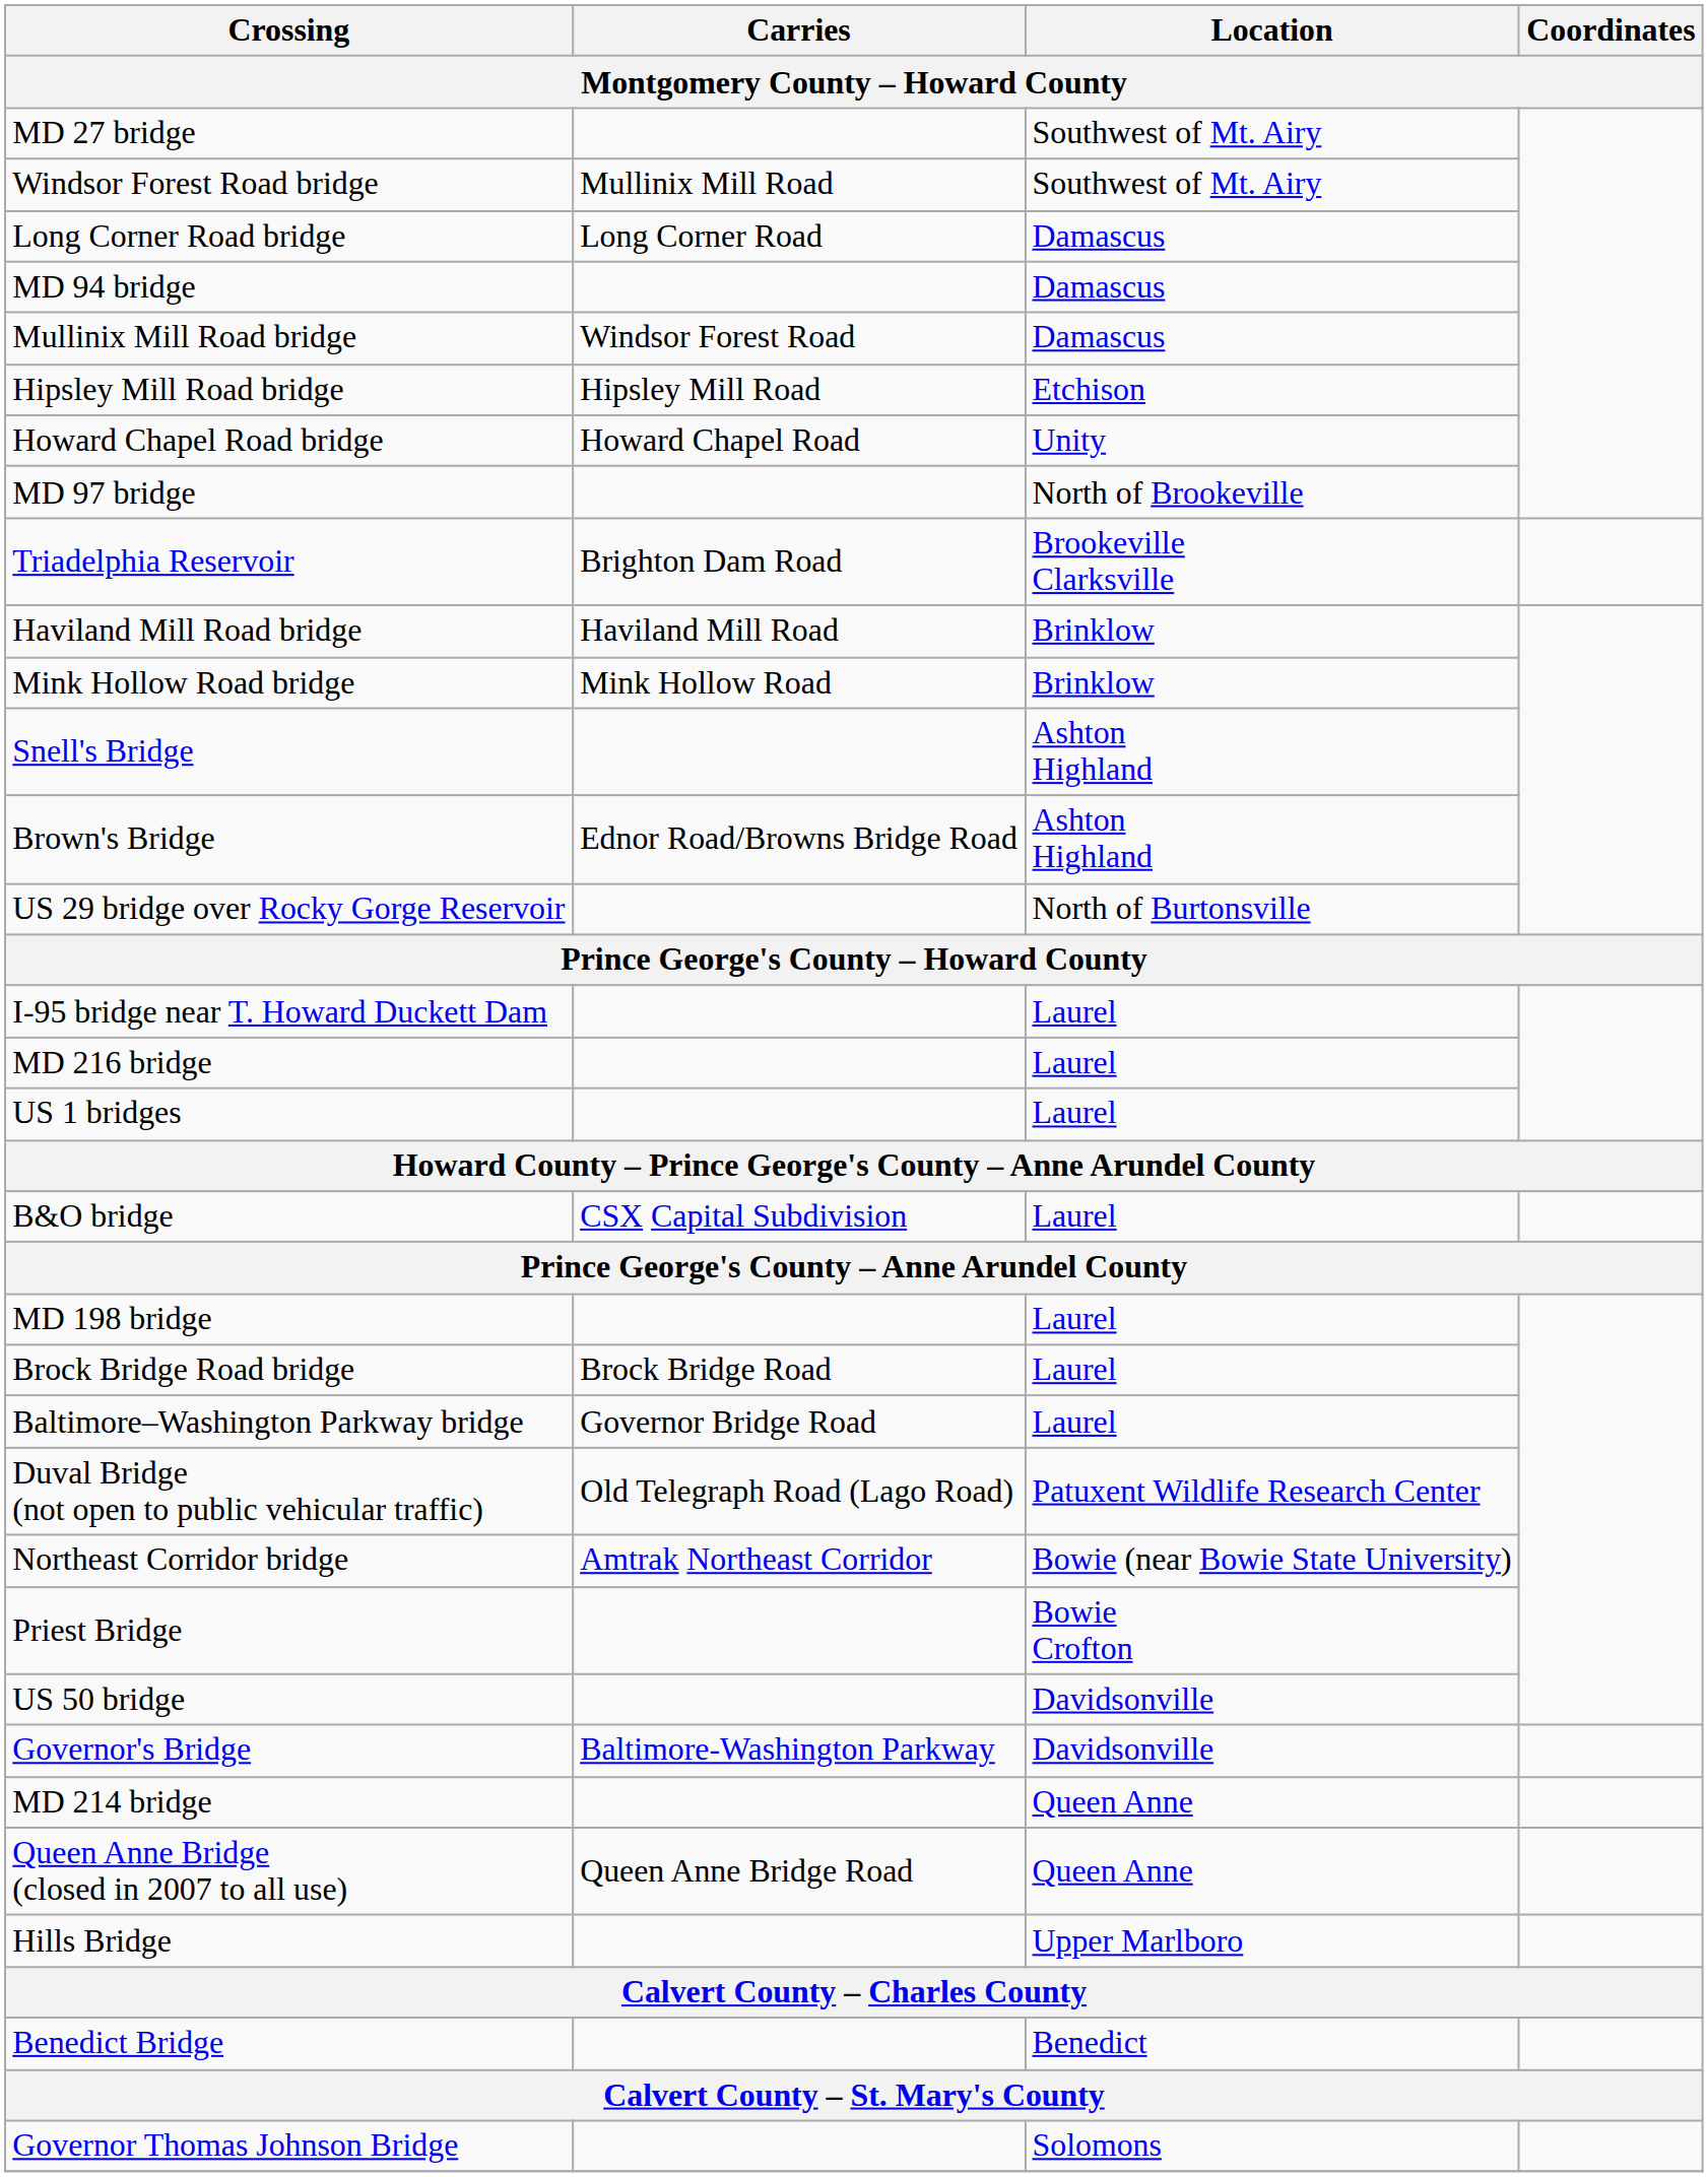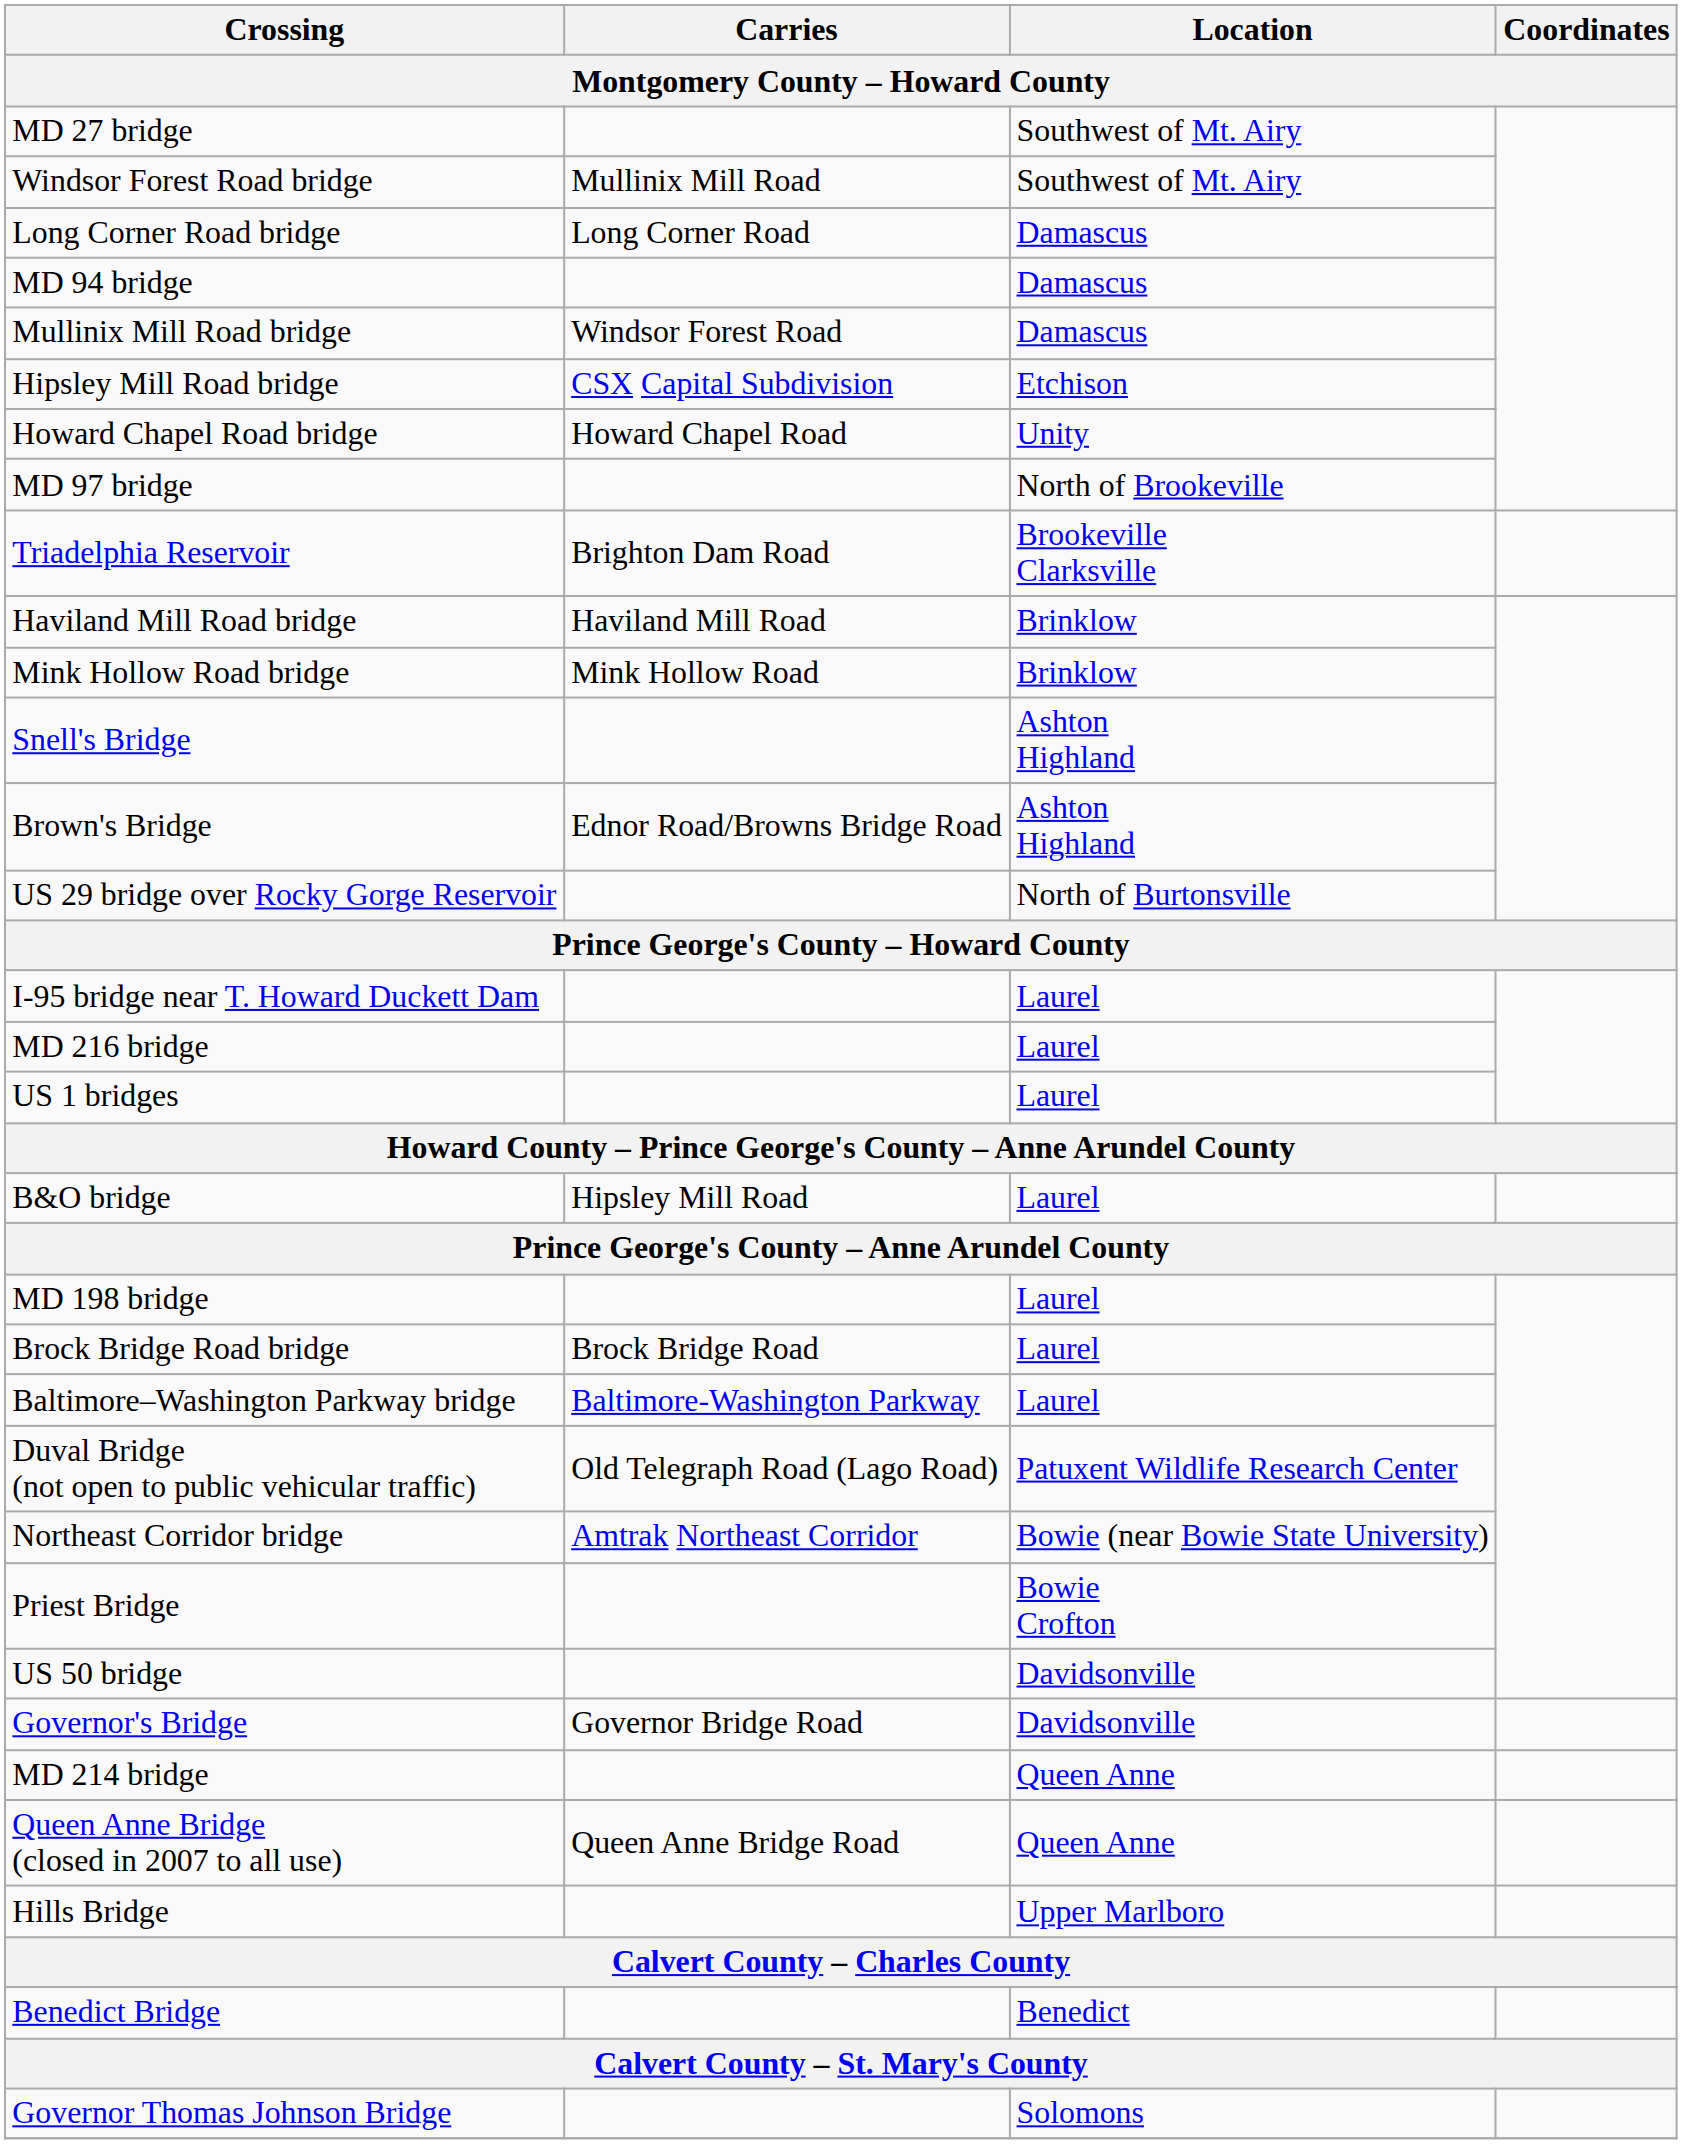Hipsley Mill Road bridge | Carries: Hipsley Mill Road -> CSX Capital Subdivision
B&O bridge | Carries: CSX Capital Subdivision -> Hipsley Mill Road
Baltimore–Washington Parkway bridge | Carries: Governor Bridge Road -> Baltimore-Washington Parkway
Governor's Bridge | Carries: Baltimore-Washington Parkway -> Governor Bridge Road
